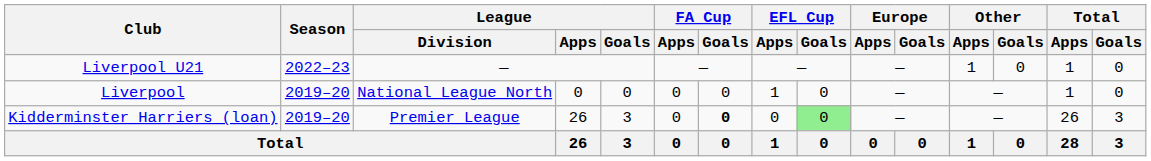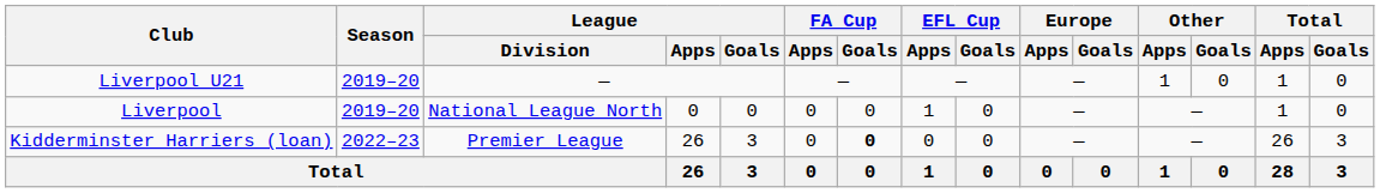Liverpool U21 | Season: 2022–23 -> 2019–20
Kidderminster Harriers (loan) | Season: 2019–20 -> 2022–23
Kidderminster Harriers (loan) | EFL Cup / Goals: lightgreen background -> no background
